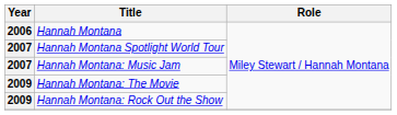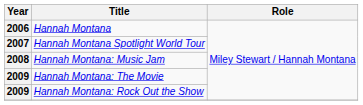Hannah Montana: Music Jam | Year: 2007 -> 2008
